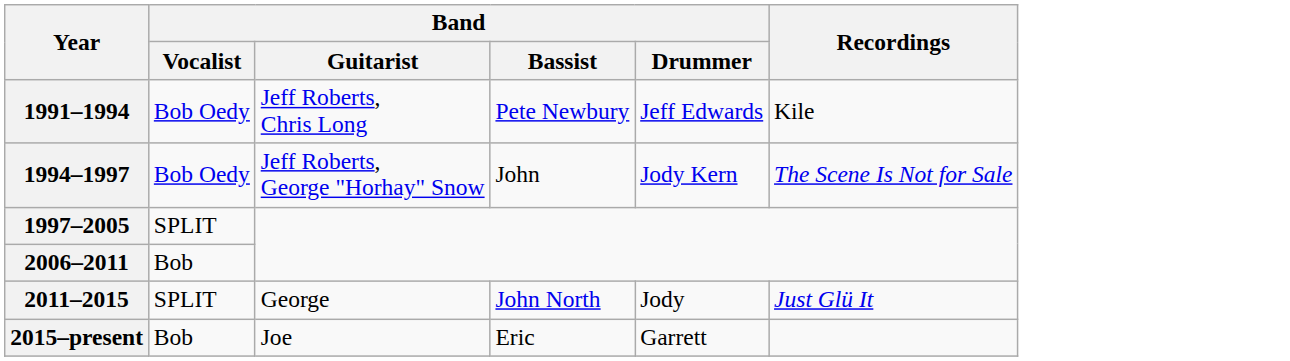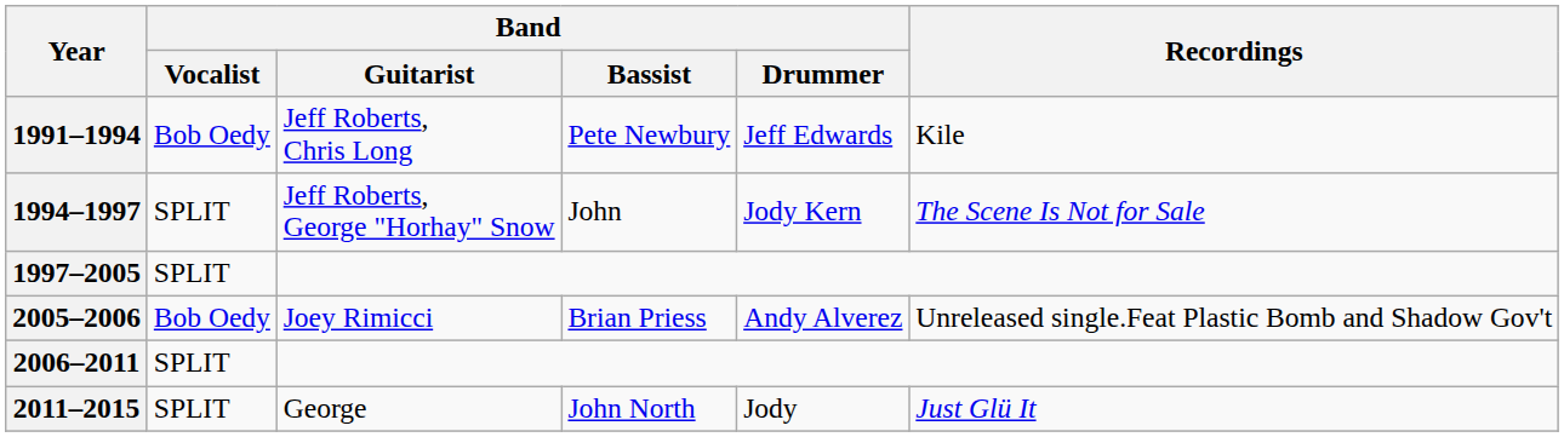1994–1997 | Band / Vocalist: Bob Oedy -> SPLIT
+ row: 2005–2006 | Bob Oedy | Joey Rimicci | Brian Priess | Andy Alverez | Unreleased single.Feat Plastic Bomb and Shadow Gov't
2006–2011 | Band / Vocalist: Bob -> SPLIT
- row: 2015–present | Bob | Joe | Eric | Garrett
